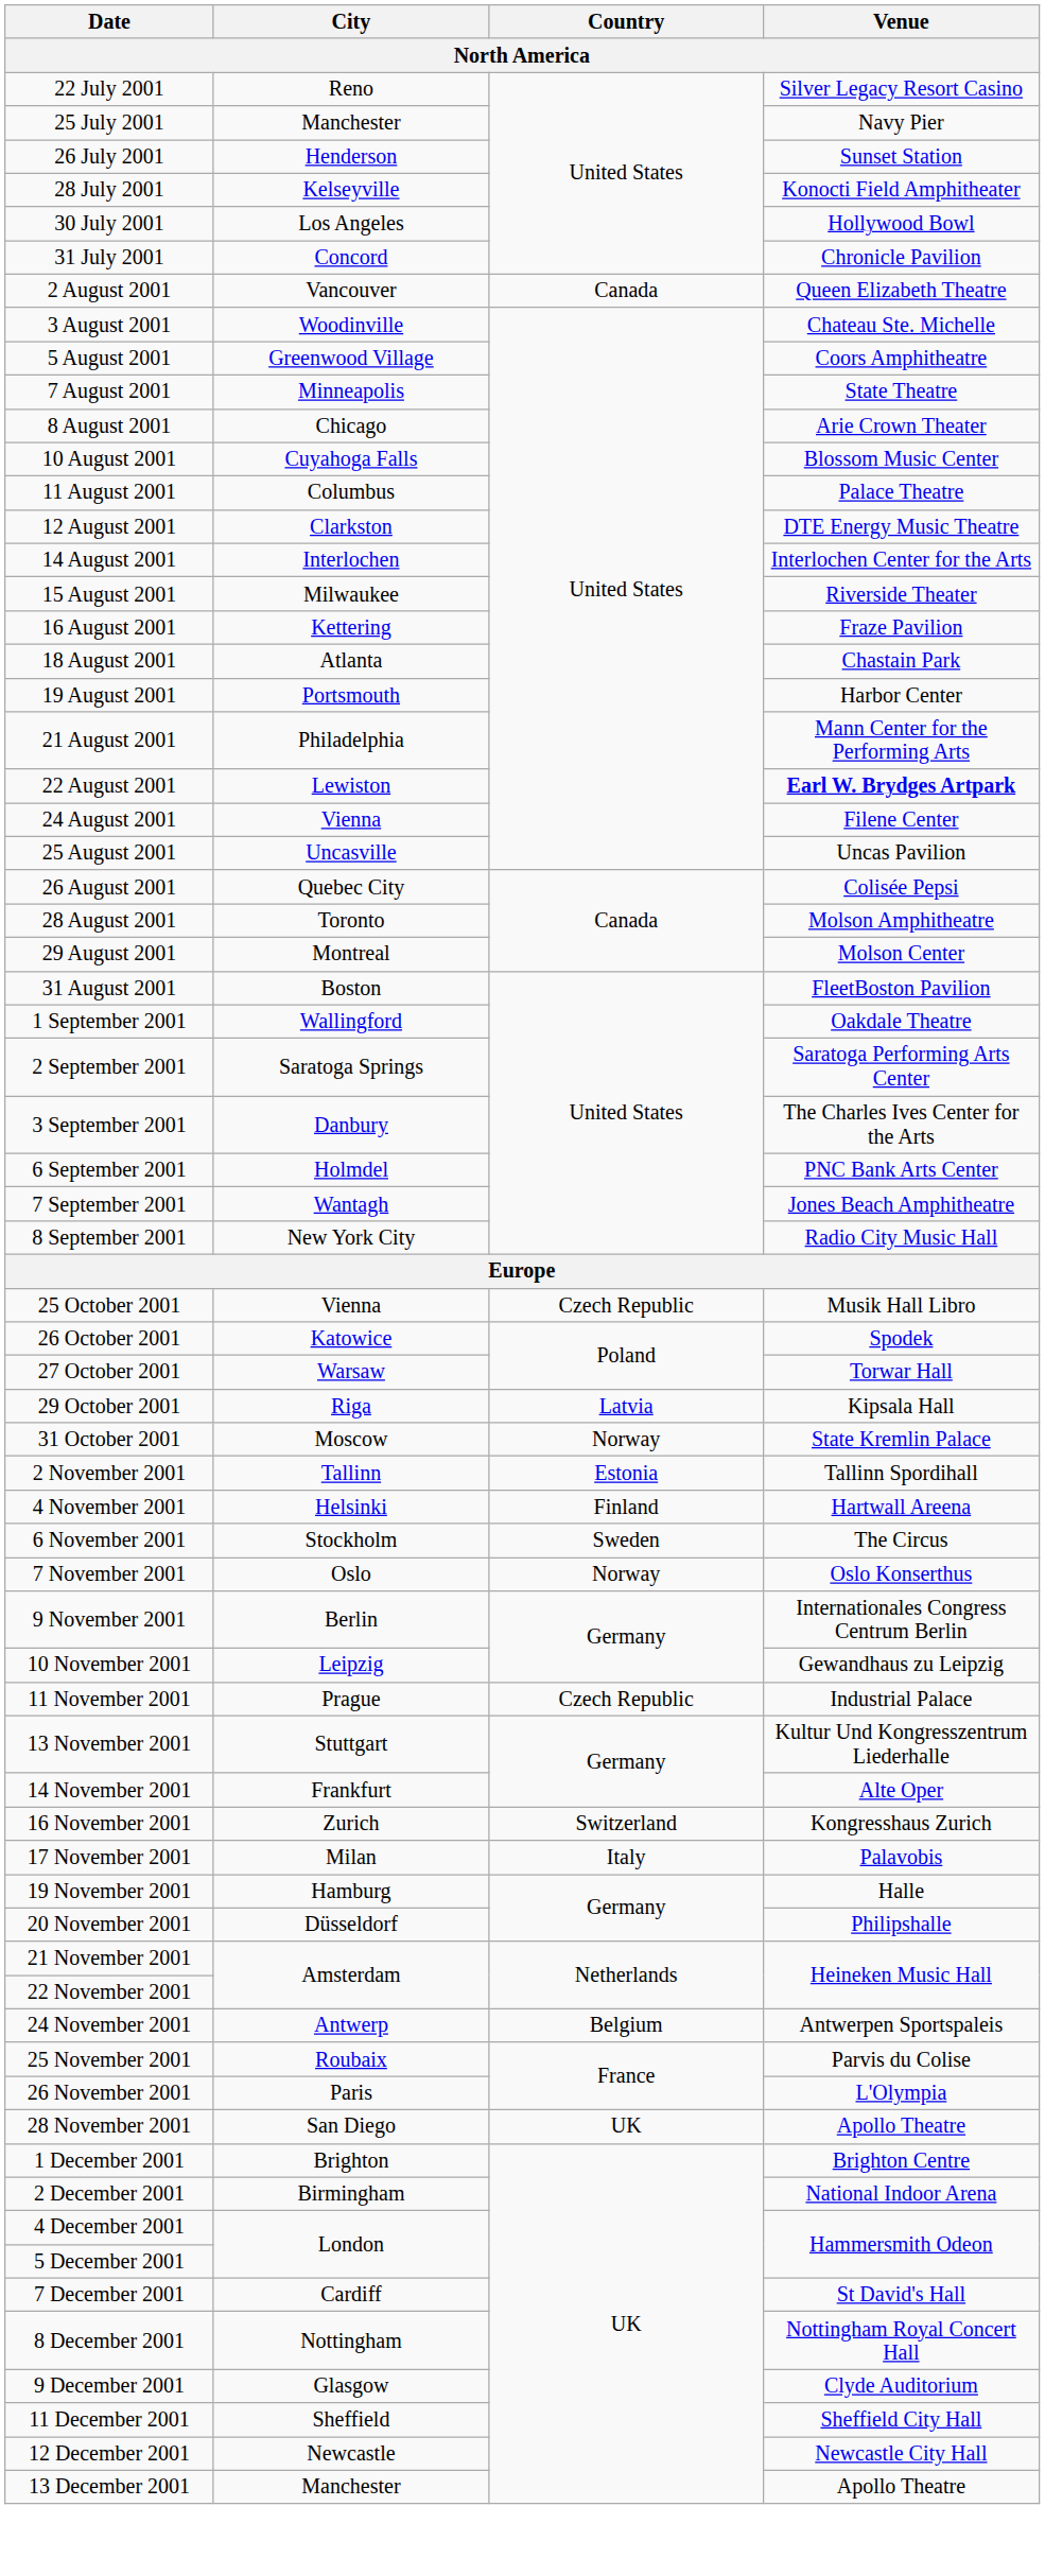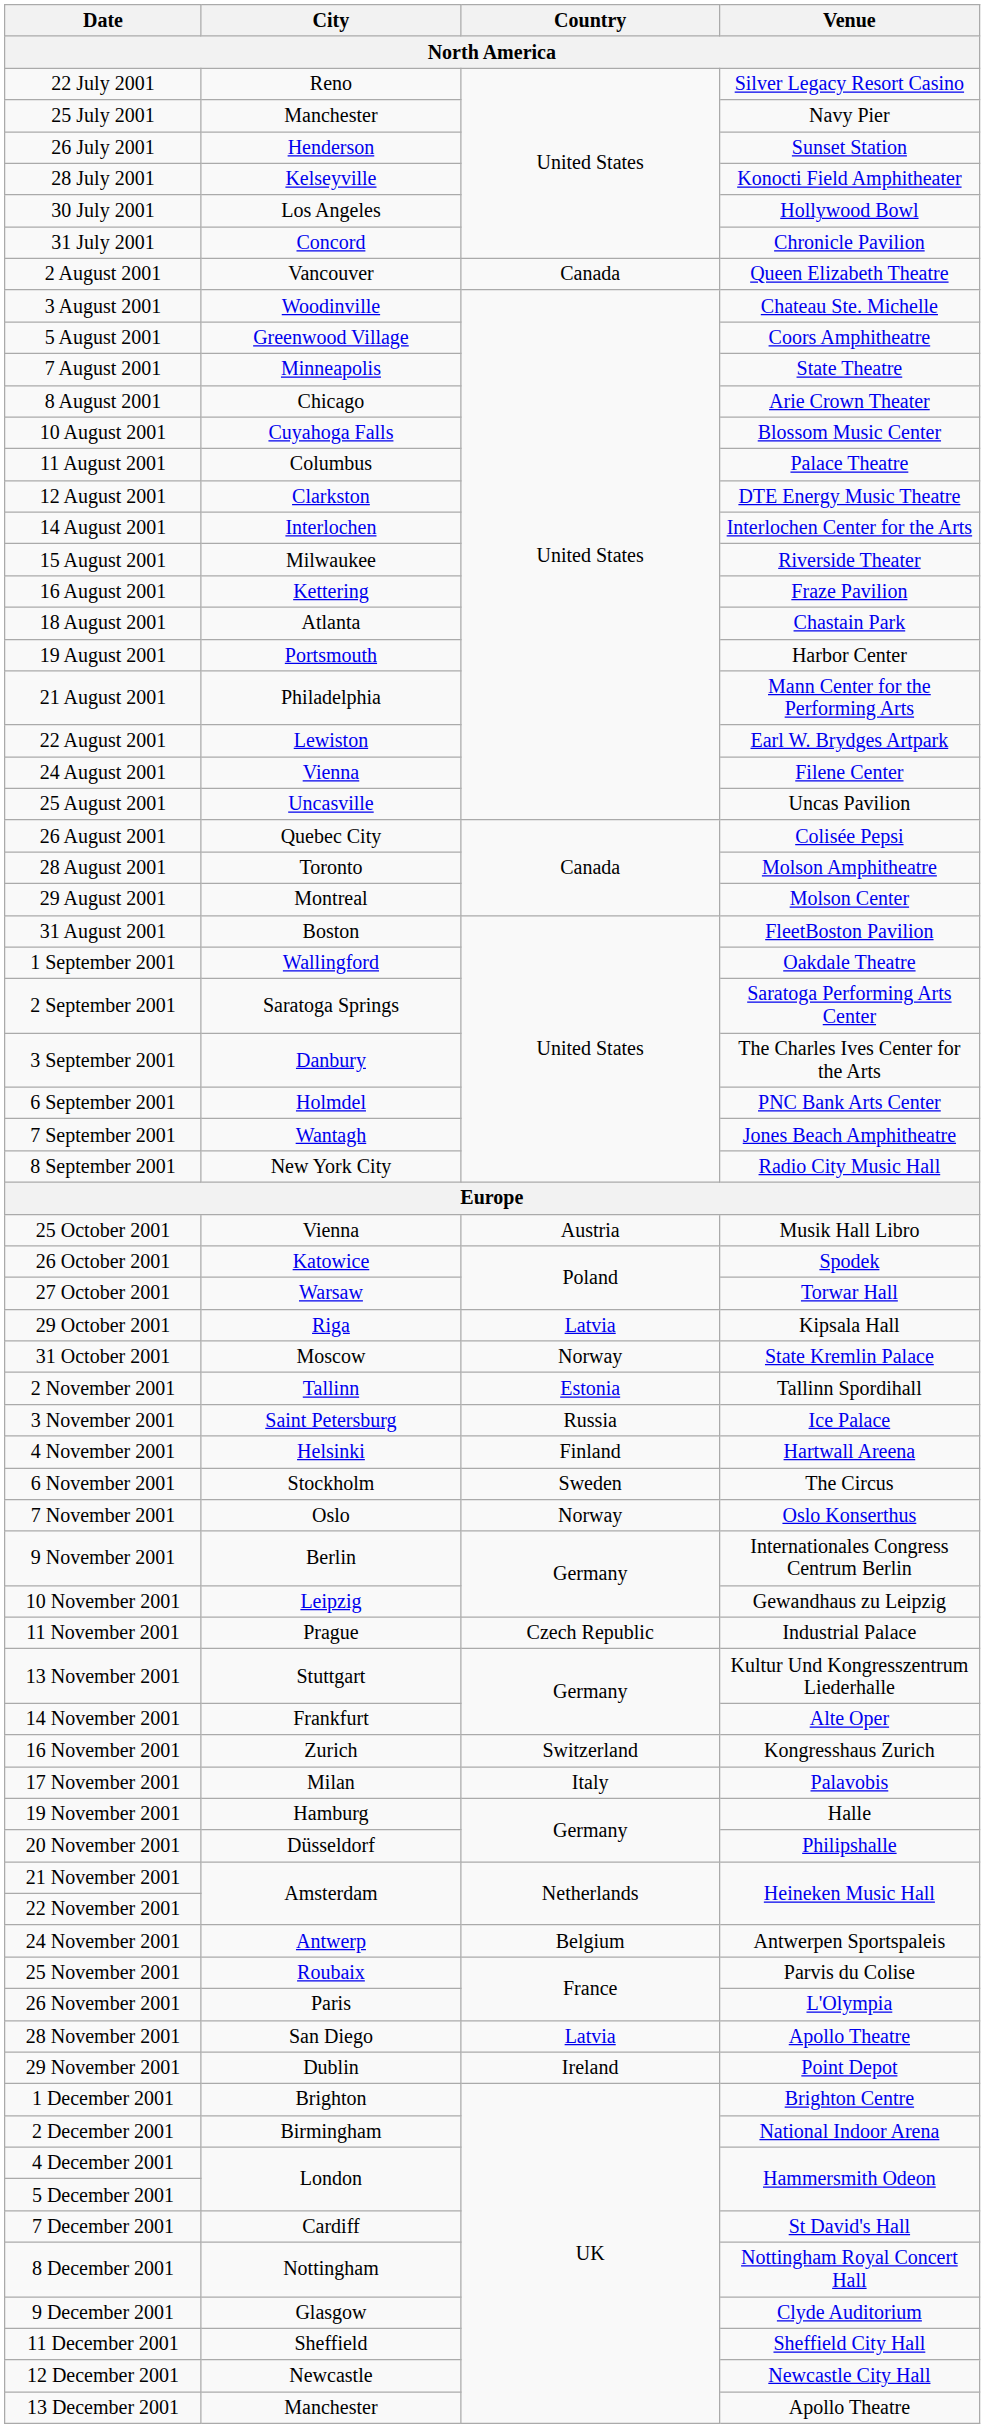22 August 2001 | Venue: bold -> normal
25 October 2001 | Country: Czech Republic -> Austria
+ row: 3 November 2001 | Saint Petersburg | Russia | Ice Palace
28 November 2001 | Country: UK -> Latvia
+ row: 29 November 2001 | Dublin | Ireland | Point Depot
